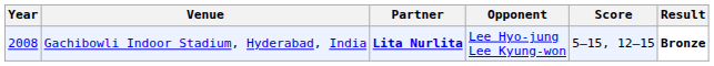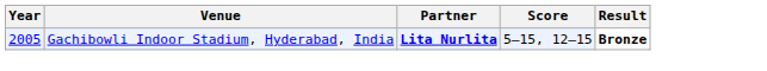- column: Opponent | Lee Hyo-jung Lee Kyung-won
Gachibowli Indoor Stadium, Hyderabad, India | Year: 2008 -> 2005
